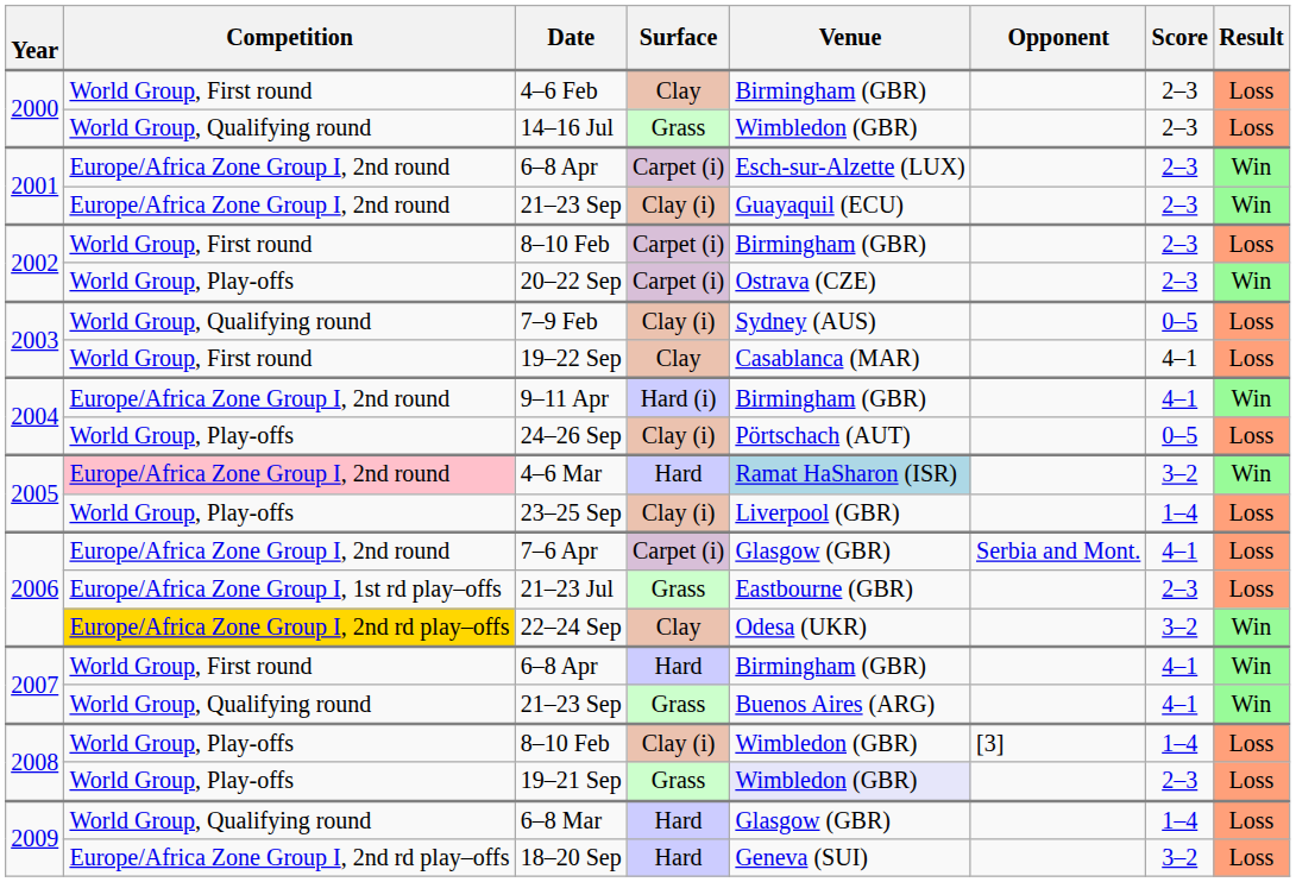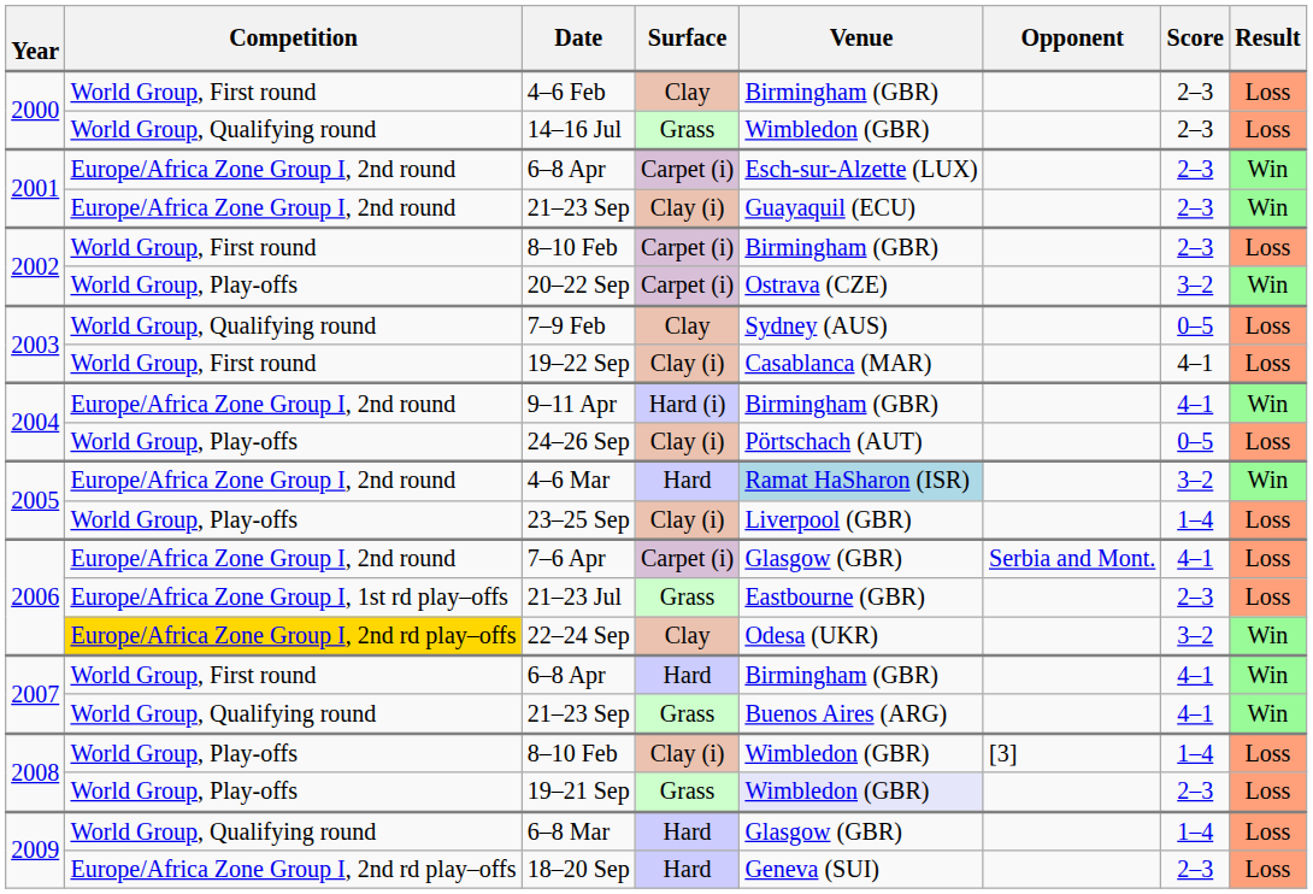20–22 Sep | Score: 2–3 -> 3–2
7–9 Feb | Surface: Clay (i) -> Clay
19–22 Sep | Surface: Clay -> Clay (i)
4–6 Mar | Competition: pink background -> no background
18–20 Sep | Score: 3–2 -> 2–3
